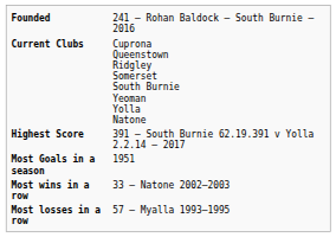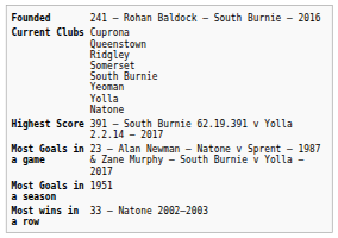+ row: Most Goals in a game | 23 – Alan Newman – Natone v Sprent – 1987 & Zane Murphy – South Burnie v Yolla – 2017
- row: Most losses in a row | 57 – Myalla 1993–1995
